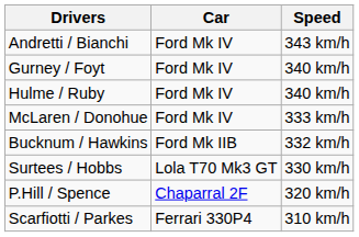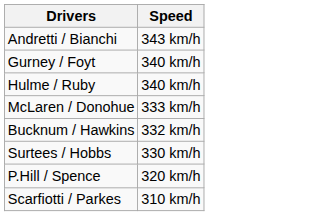- column: Car | Ford Mk IV | Ford Mk IV | Ford Mk IV | Ford Mk IV | Ford Mk IIB | Lola T70 Mk3 GT | Chaparral 2F | Ferrari 330P4
